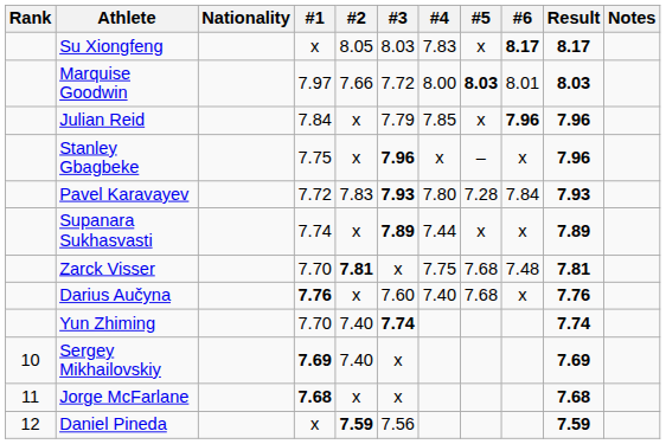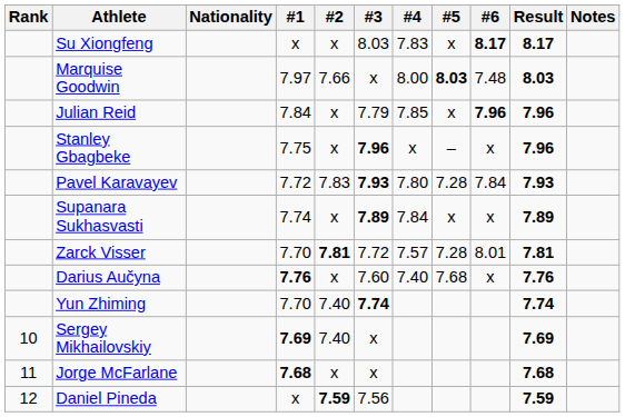Su Xiongfeng | #2: 8.05 -> x
Marquise Goodwin | #3: 7.72 -> x
Marquise Goodwin | #6: 8.01 -> 7.48
Supanara Sukhasvasti | #4: 7.44 -> 7.84
Zarck Visser | #3: x -> 7.72
Zarck Visser | #4: 7.75 -> 7.57
Zarck Visser | #5: 7.68 -> 7.28
Zarck Visser | #6: 7.48 -> 8.01
